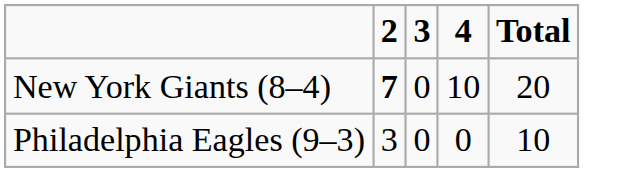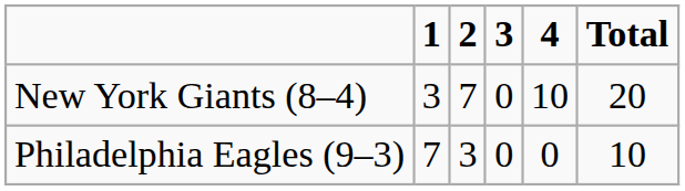+ column: 1 | 3 | 7
New York Giants (8–4) | 2: bold -> normal
